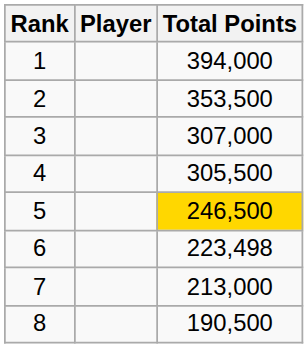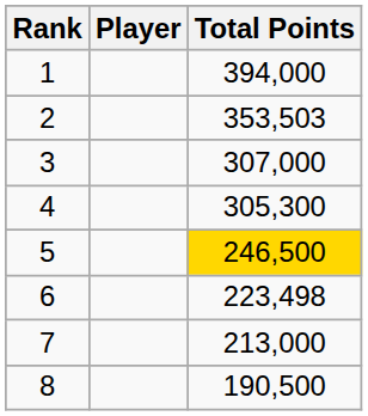2 | Total Points: 353,500 -> 353,503
4 | Total Points: 305,500 -> 305,300
